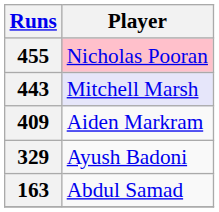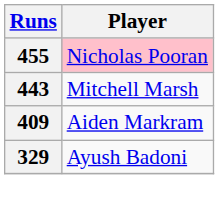443 | Player: lavender background -> no background
- row: 163 | Abdul Samad
